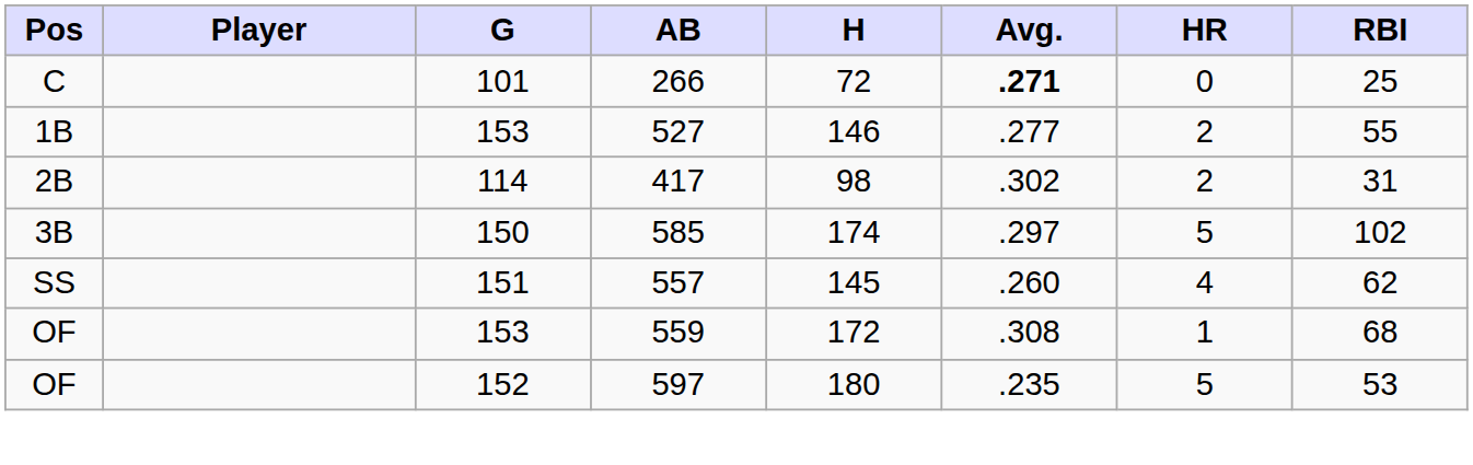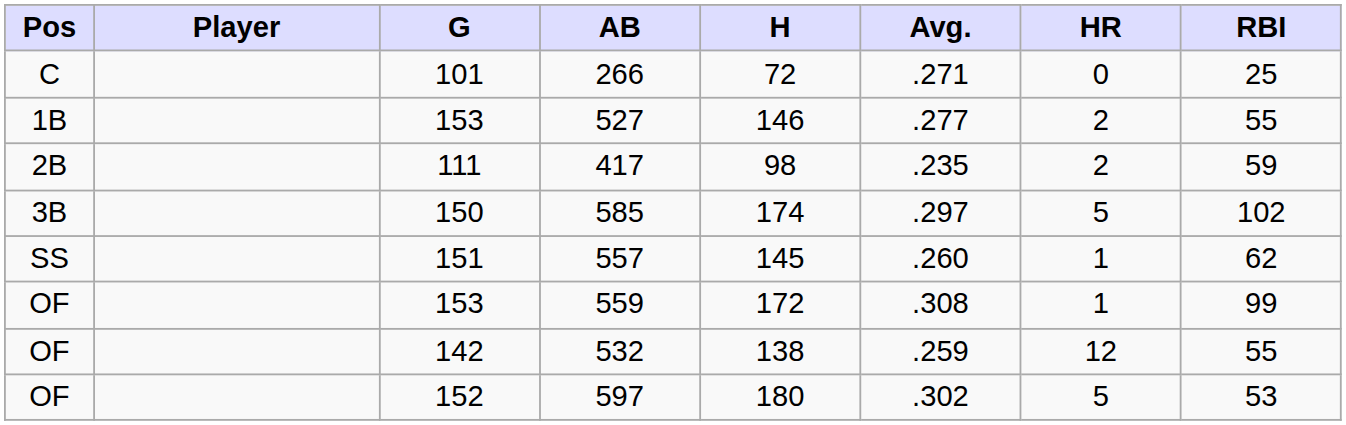266 | Avg.: bold -> normal
417 | G: 114 -> 111
417 | Avg.: .302 -> .235
417 | RBI: 31 -> 59
557 | HR: 4 -> 1
559 | RBI: 68 -> 99
+ row: OF | 142 | 532 | 138 | .259 | 12 | 55
597 | Avg.: .235 -> .302
